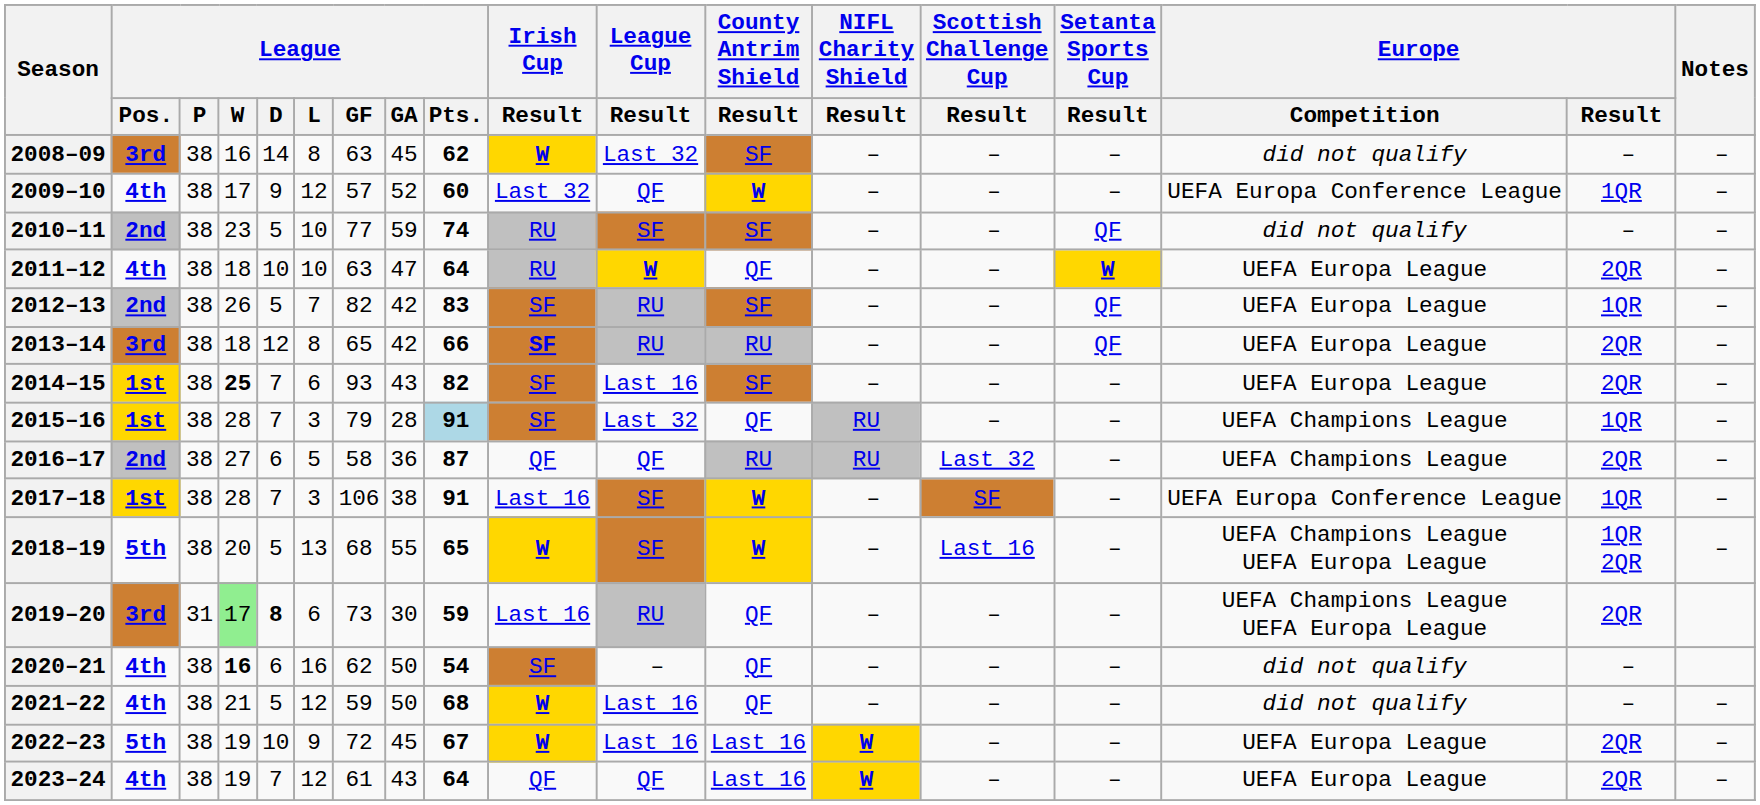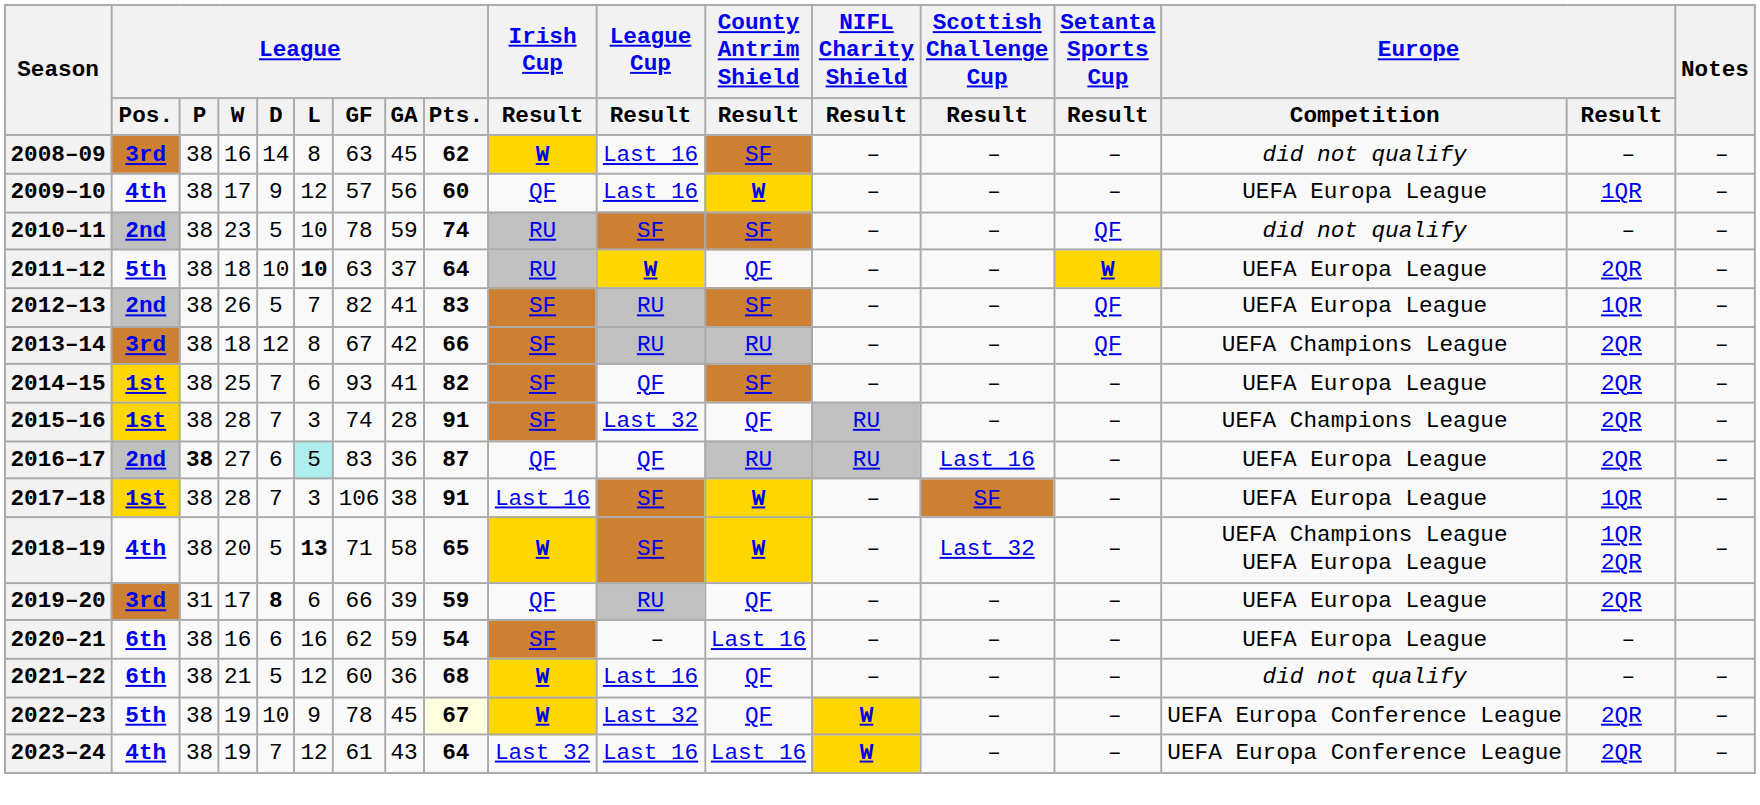2008–09 | League Cup / Result: Last 32 -> Last 16
2009–10 | League / GA: 52 -> 56
2009–10 | Irish Cup / Result: Last 32 -> QF
2009–10 | League Cup / Result: QF -> Last 16
2009–10 | Europe / Competition: UEFA Europa Conference League -> UEFA Europa League
2010–11 | League / GF: 77 -> 78
2011–12 | League / Pos.: 4th -> 5th
2011–12 | League / L: normal -> bold
2011–12 | League / GA: 47 -> 37
2012–13 | League / GA: 42 -> 41
2013–14 | League / GF: 65 -> 67
2013–14 | Irish Cup / Result: bold -> normal
2013–14 | Europe / Competition: UEFA Europa League -> UEFA Champions League
2014–15 | League / W: bold -> normal
2014–15 | League / GA: 43 -> 41
2014–15 | League Cup / Result: Last 16 -> QF
2015–16 | League / GF: 79 -> 74
2015–16 | League / Pts.: lightblue background -> no background
2015–16 | Europe / Result: 1QR -> 2QR
2016–17 | League / P: normal -> bold
2016–17 | League / L: no background -> paleturquoise background
2016–17 | League / GF: 58 -> 83
2016–17 | Scottish Challenge Cup / Result: Last 32 -> Last 16
2016–17 | Europe / Competition: UEFA Champions League -> UEFA Europa League
2017–18 | Europe / Competition: UEFA Europa Conference League -> UEFA Europa League
2018–19 | League / Pos.: 5th -> 4th
2018–19 | League / L: normal -> bold
2018–19 | League / GF: 68 -> 71
2018–19 | League / GA: 55 -> 58
2018–19 | Scottish Challenge Cup / Result: Last 16 -> Last 32
2019–20 | League / W: lightgreen background -> no background
2019–20 | League / GF: 73 -> 66
2019–20 | League / GA: 30 -> 39
2019–20 | Irish Cup / Result: Last 16 -> QF
2019–20 | Europe / Competition: UEFA Champions League UEFA Europa League -> UEFA Europa League
2020–21 | League / Pos.: 4th -> 6th
2020–21 | League / W: bold -> normal
2020–21 | League / GA: 50 -> 59
2020–21 | County Antrim Shield / Result: QF -> Last 16
2020–21 | Europe / Competition: did not qualify -> UEFA Europa League
2021–22 | League / Pos.: 4th -> 6th
2021–22 | League / GF: 59 -> 60
2021–22 | League / GA: 50 -> 36
2022–23 | League / GF: 72 -> 78
2022–23 | League / Pts.: no background -> lightyellow background
2022–23 | League Cup / Result: Last 16 -> Last 32
2022–23 | County Antrim Shield / Result: Last 16 -> QF
2022–23 | Europe / Competition: UEFA Europa League -> UEFA Europa Conference League
2023–24 | Irish Cup / Result: QF -> Last 32
2023–24 | League Cup / Result: QF -> Last 16
2023–24 | Europe / Competition: UEFA Europa League -> UEFA Europa Conference League
